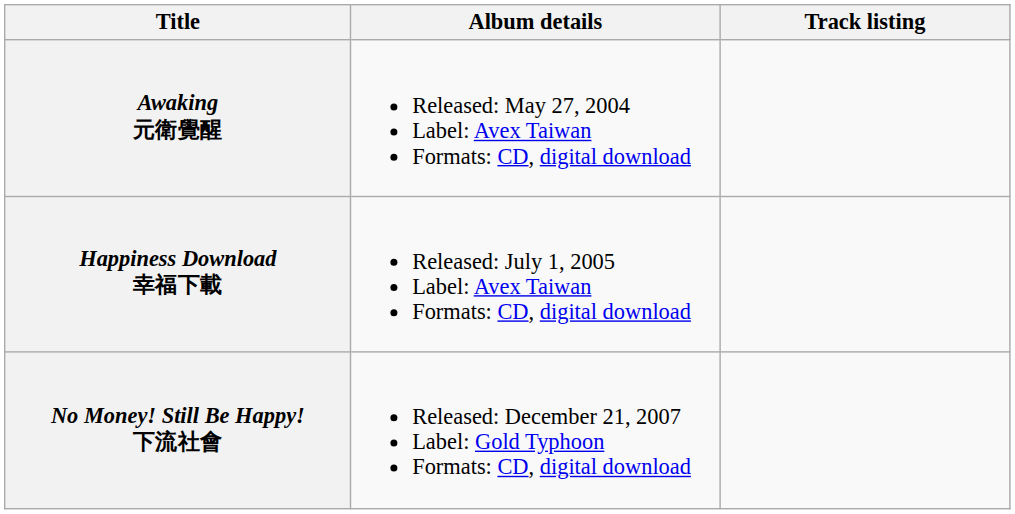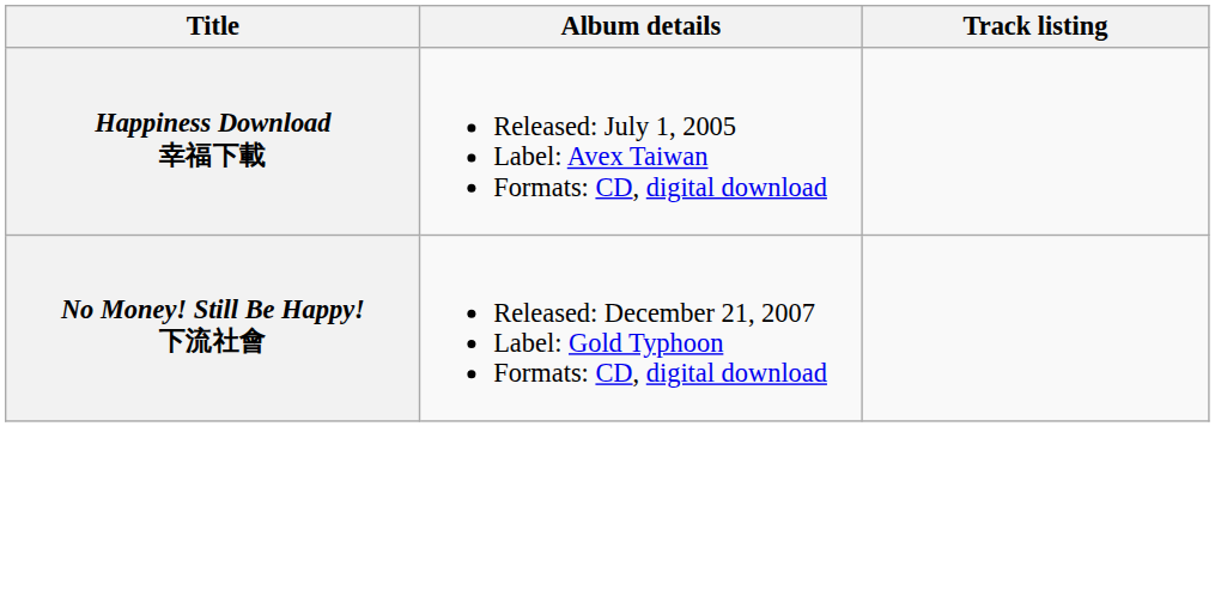- row: Awaking 元衛覺醒 | Released: May 27, 2004 Label: Avex Taiwan Formats: CD, digital download
